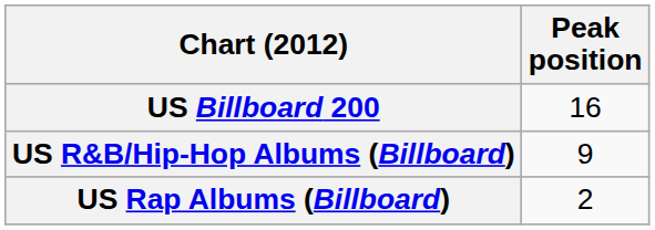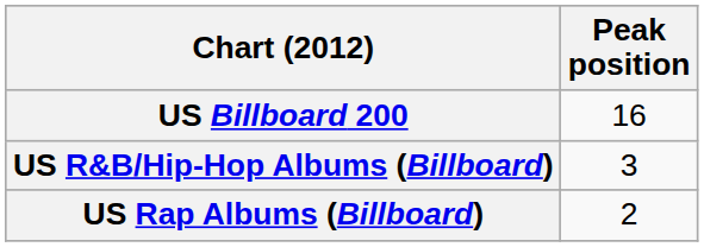US R&B/Hip-Hop Albums (Billboard) | Peak position: 9 -> 3
